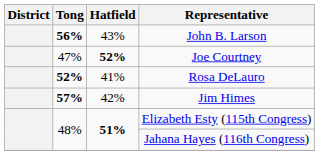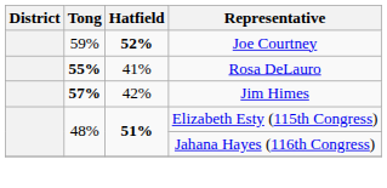- row: 56% | 43% | John B. Larson
Joe Courtney | Tong: 47% -> 59%
Rosa DeLauro | Tong: 52% -> 55%
